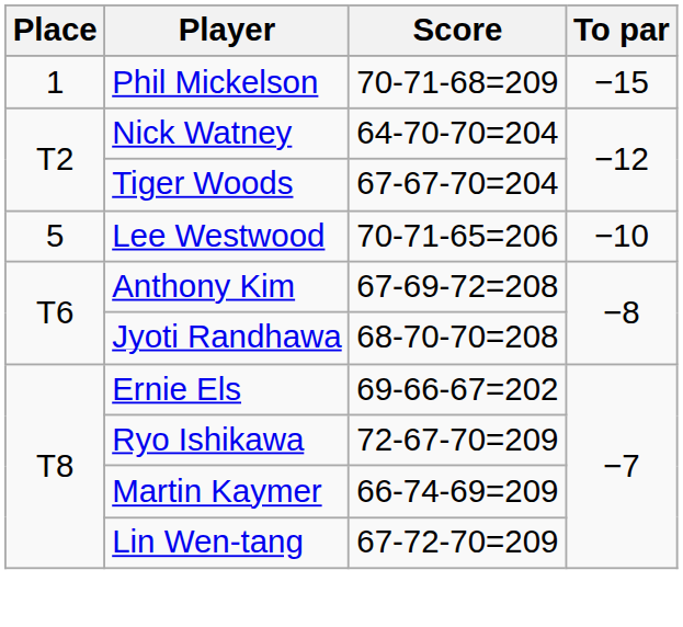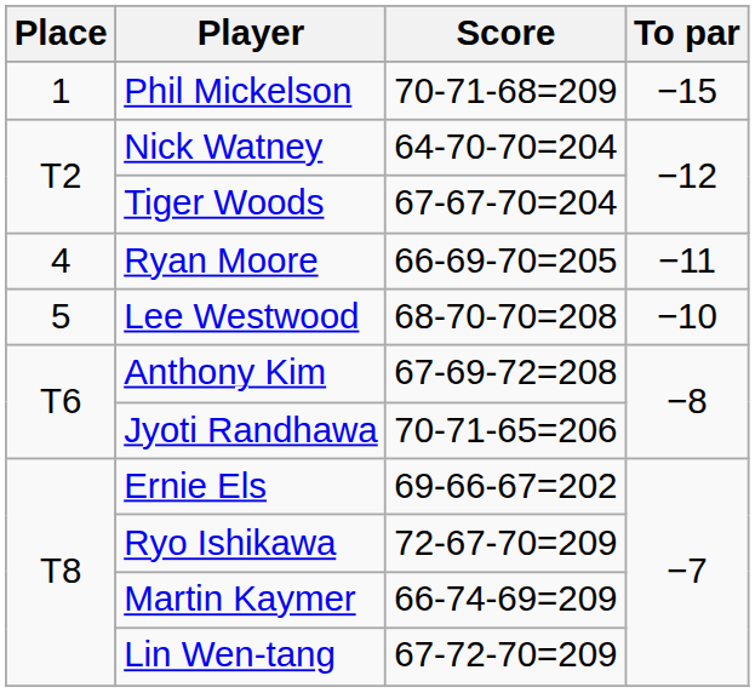+ row: 4 | Ryan Moore | 66-69-70=205 | −11
Lee Westwood | Score: 70-71-65=206 -> 68-70-70=208
Jyoti Randhawa | Score: 68-70-70=208 -> 70-71-65=206
